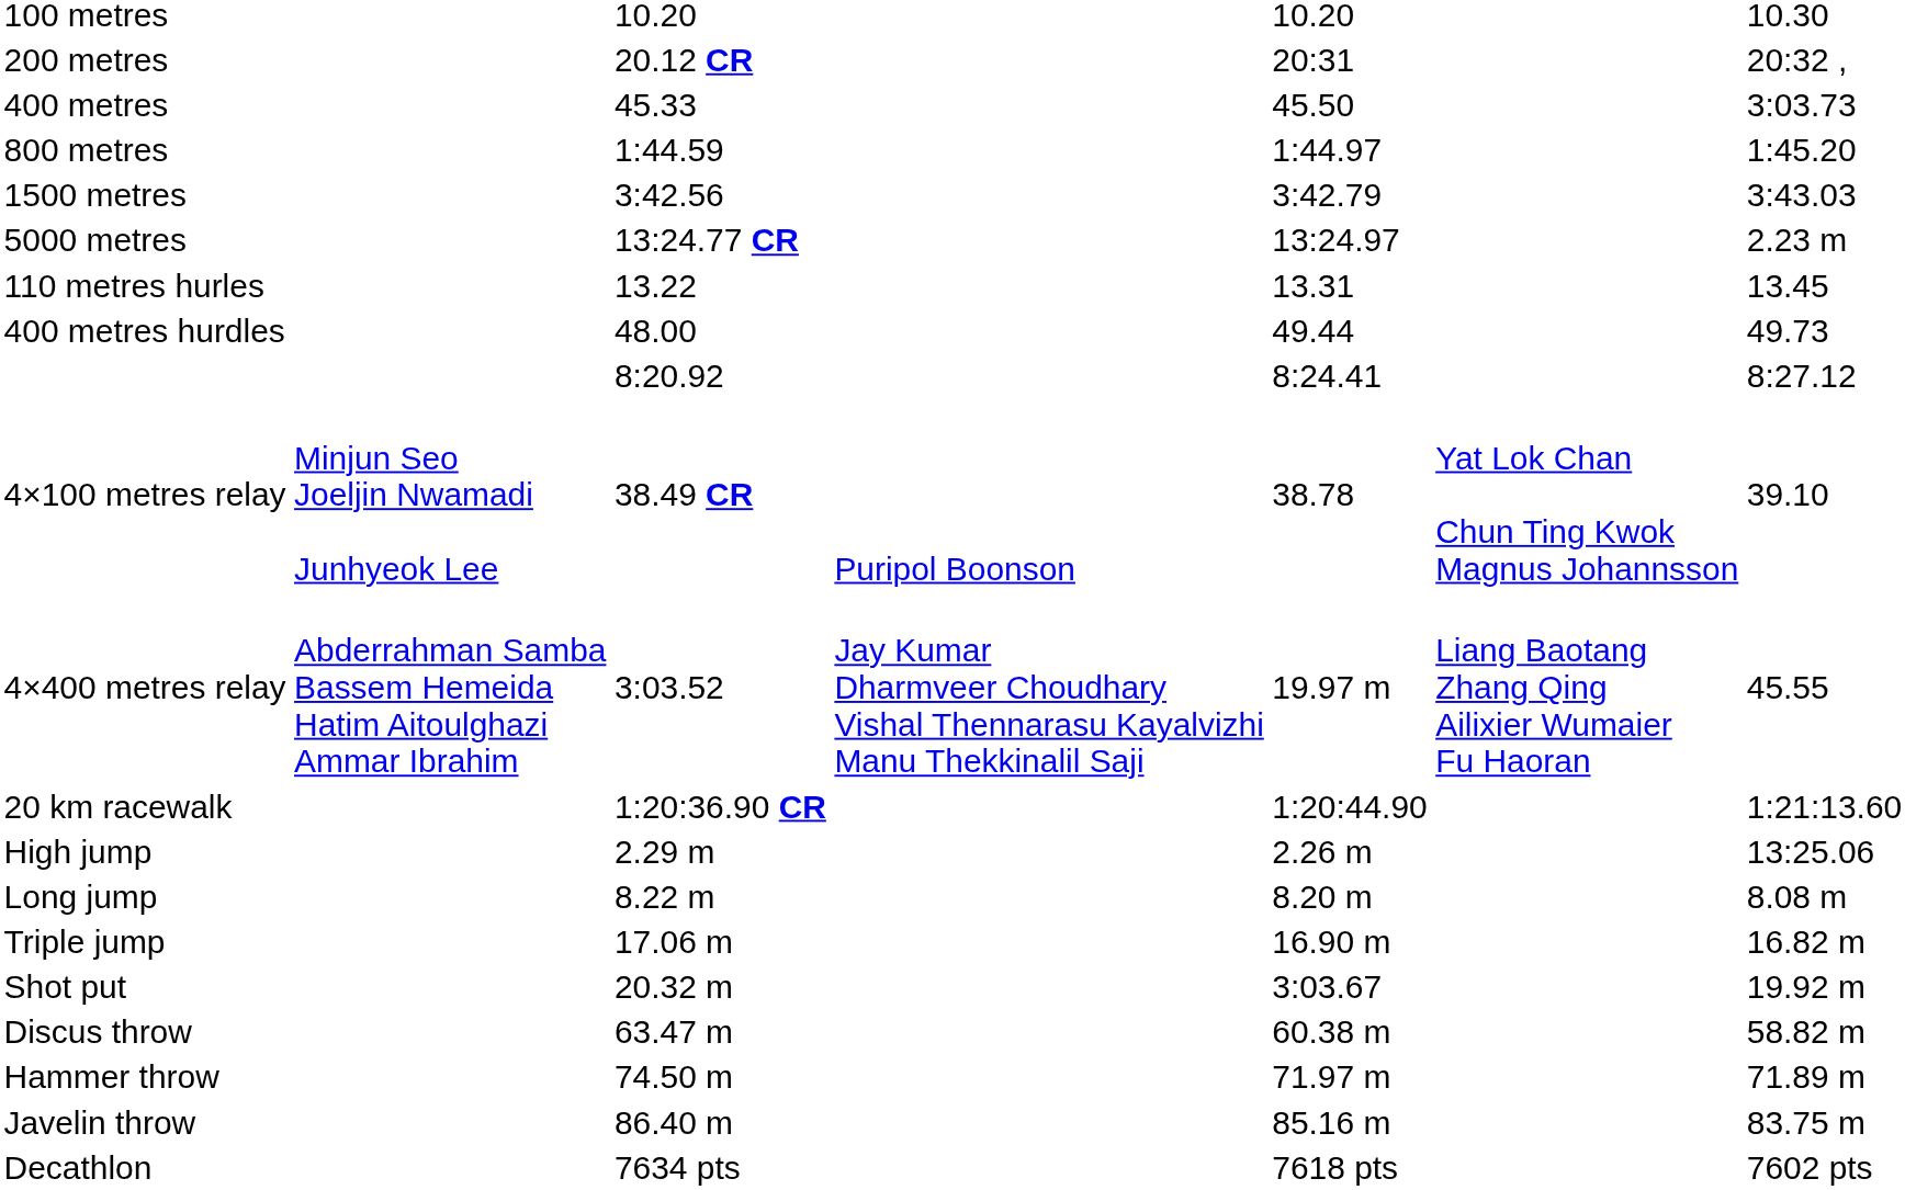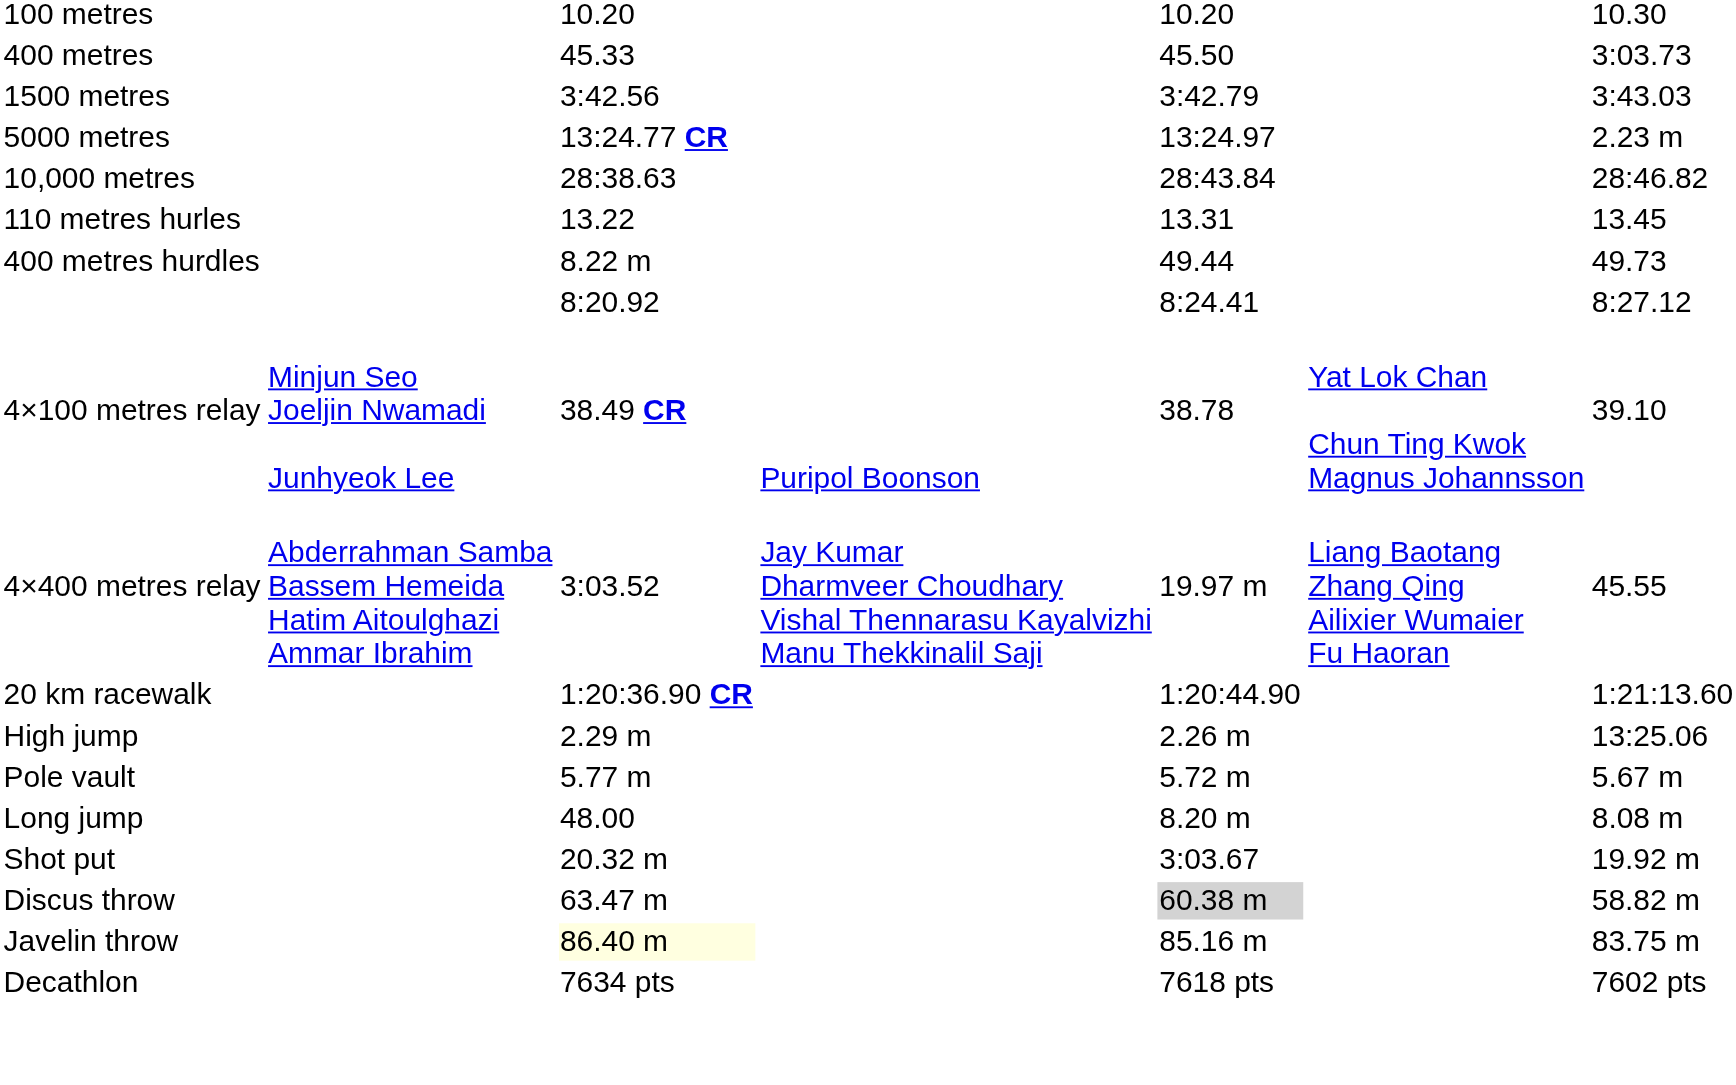- row: 200 metres | 20.12 CR | 20:31 | 20:32 ,
- row: 800 metres | 1:44.59 | 1:44.97 | 1:45.20
+ row: 10,000 metres | 28:38.63 | 28:43.84 | 28:46.82
400 metres hurdles | column 3: 48.00 -> 8.22 m
+ row: Pole vault | 5.77 m | 5.72 m | 5.67 m
Long jump | column 3: 8.22 m -> 48.00
- row: Triple jump | 17.06 m | 16.90 m | 16.82 m
Discus throw | column 5: no background -> lightgrey background
- row: Hammer throw | 74.50 m | 71.97 m | 71.89 m
Javelin throw | column 3: no background -> lightyellow background
